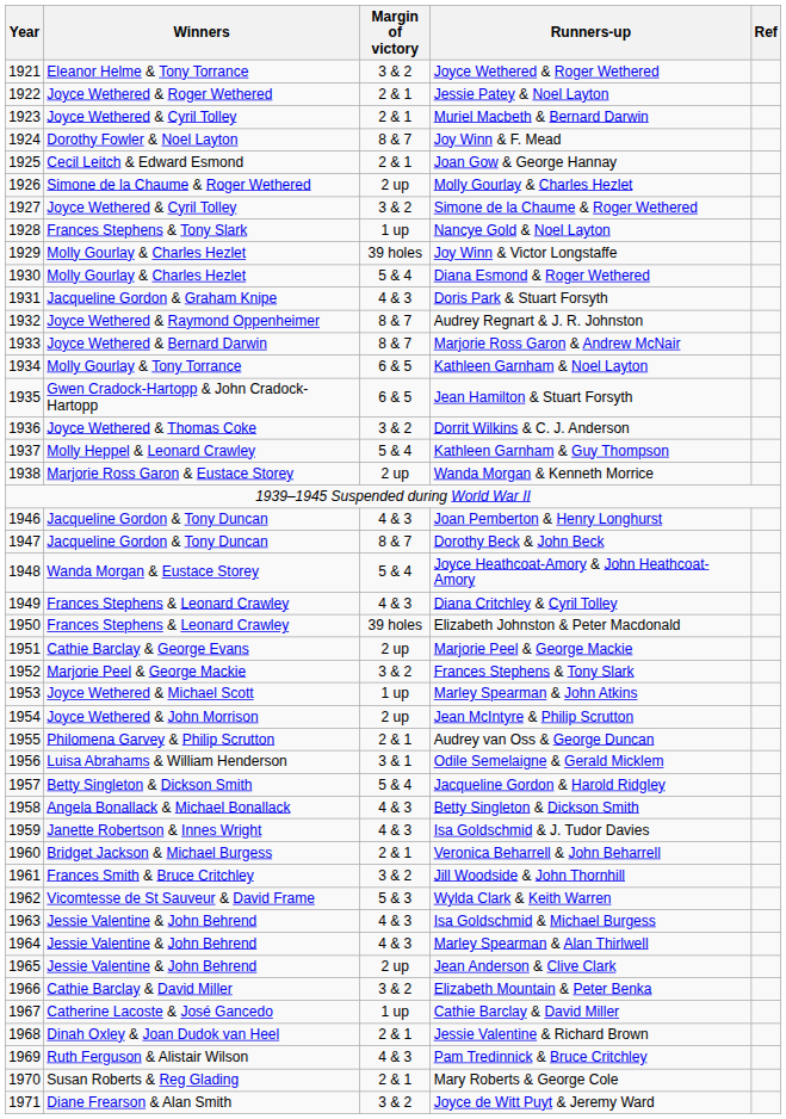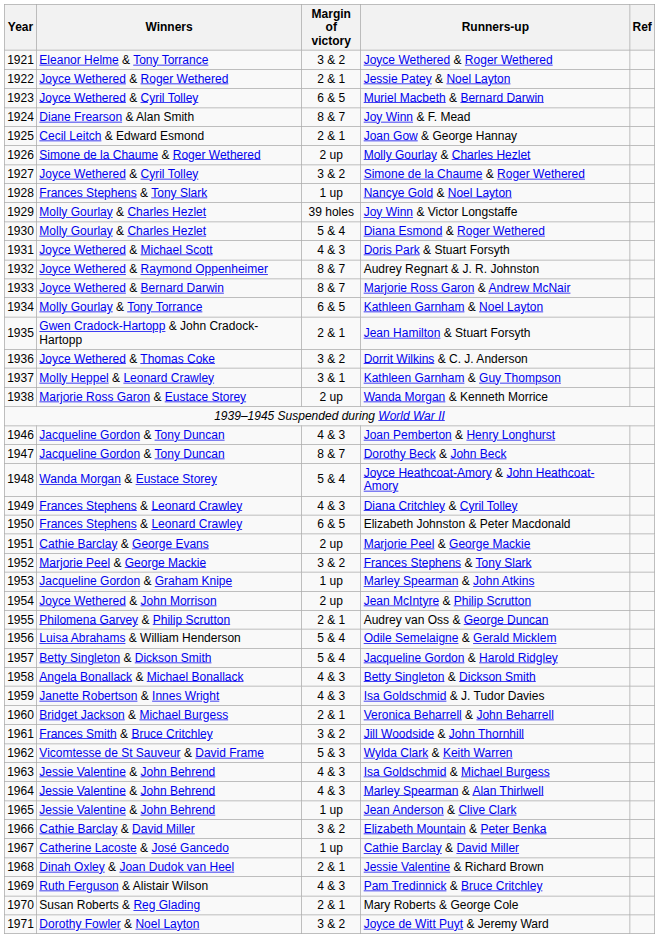Muriel Macbeth & Bernard Darwin | Margin of victory: 2 & 1 -> 6 & 5
Joy Winn & F. Mead | Winners: Dorothy Fowler & Noel Layton -> Diane Frearson & Alan Smith
Doris Park & Stuart Forsyth | Winners: Jacqueline Gordon & Graham Knipe -> Joyce Wethered & Michael Scott
Jean Hamilton & Stuart Forsyth | Margin of victory: 6 & 5 -> 2 & 1
Kathleen Garnham & Guy Thompson | Margin of victory: 5 & 4 -> 3 & 1
Elizabeth Johnston & Peter Macdonald | Margin of victory: 39 holes -> 6 & 5
Marley Spearman & John Atkins | Winners: Joyce Wethered & Michael Scott -> Jacqueline Gordon & Graham Knipe
Odile Semelaigne & Gerald Micklem | Margin of victory: 3 & 1 -> 5 & 4
Jean Anderson & Clive Clark | Margin of victory: 2 up -> 1 up
Joyce de Witt Puyt & Jeremy Ward | Winners: Diane Frearson & Alan Smith -> Dorothy Fowler & Noel Layton
